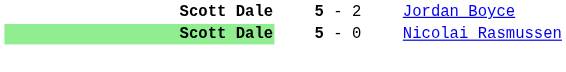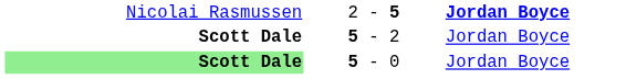+ row: Nicolai Rasmussen | 2 - 5 | Jordan Boyce
5 - 0 | column 3: Nicolai Rasmussen -> Jordan Boyce
